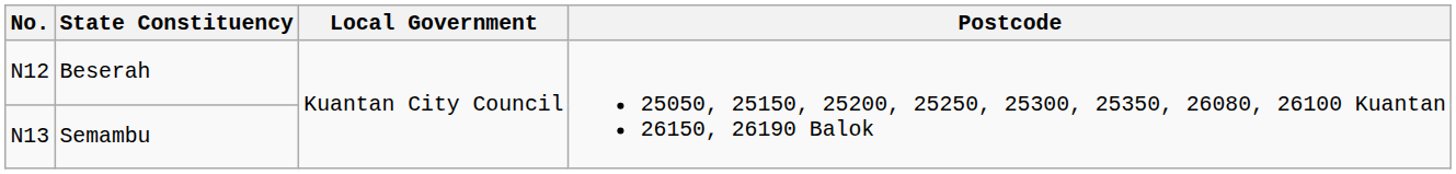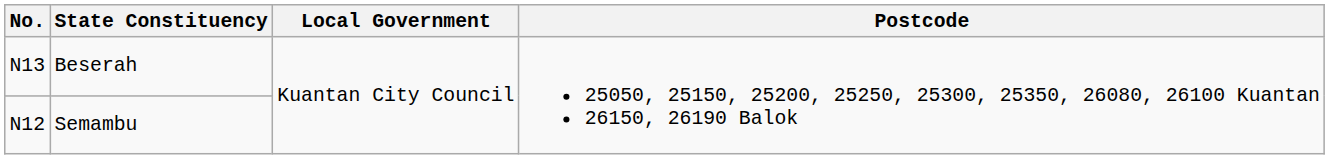Beserah | No.: N12 -> N13
Semambu | No.: N13 -> N12
